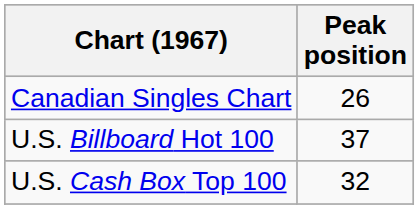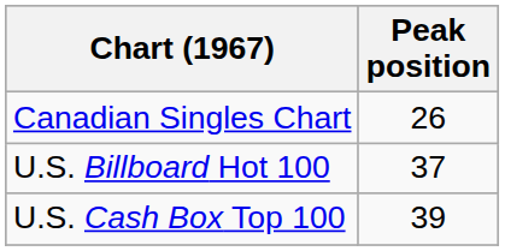U.S. Cash Box Top 100 | Peak position: 32 -> 39
